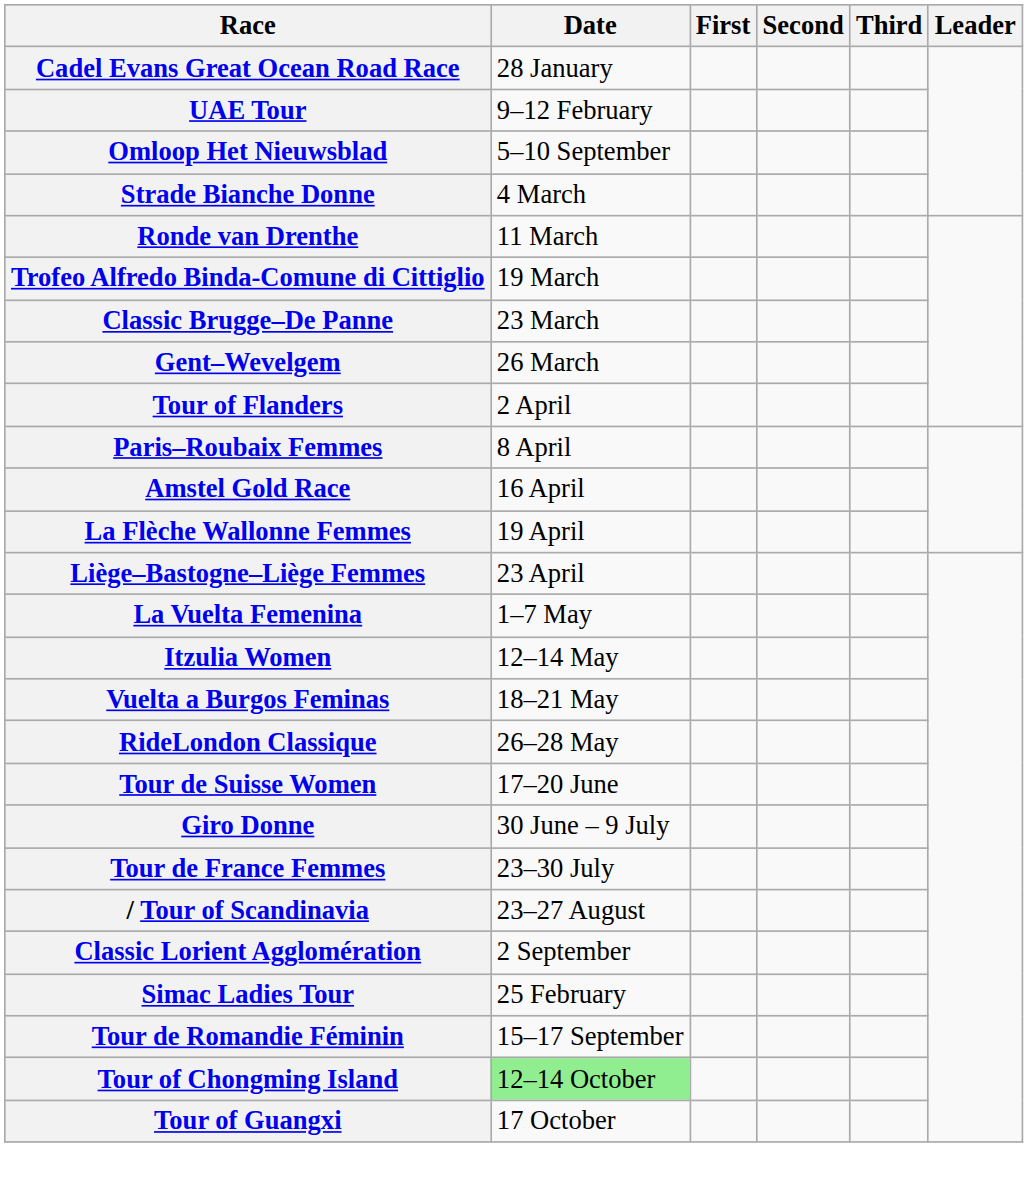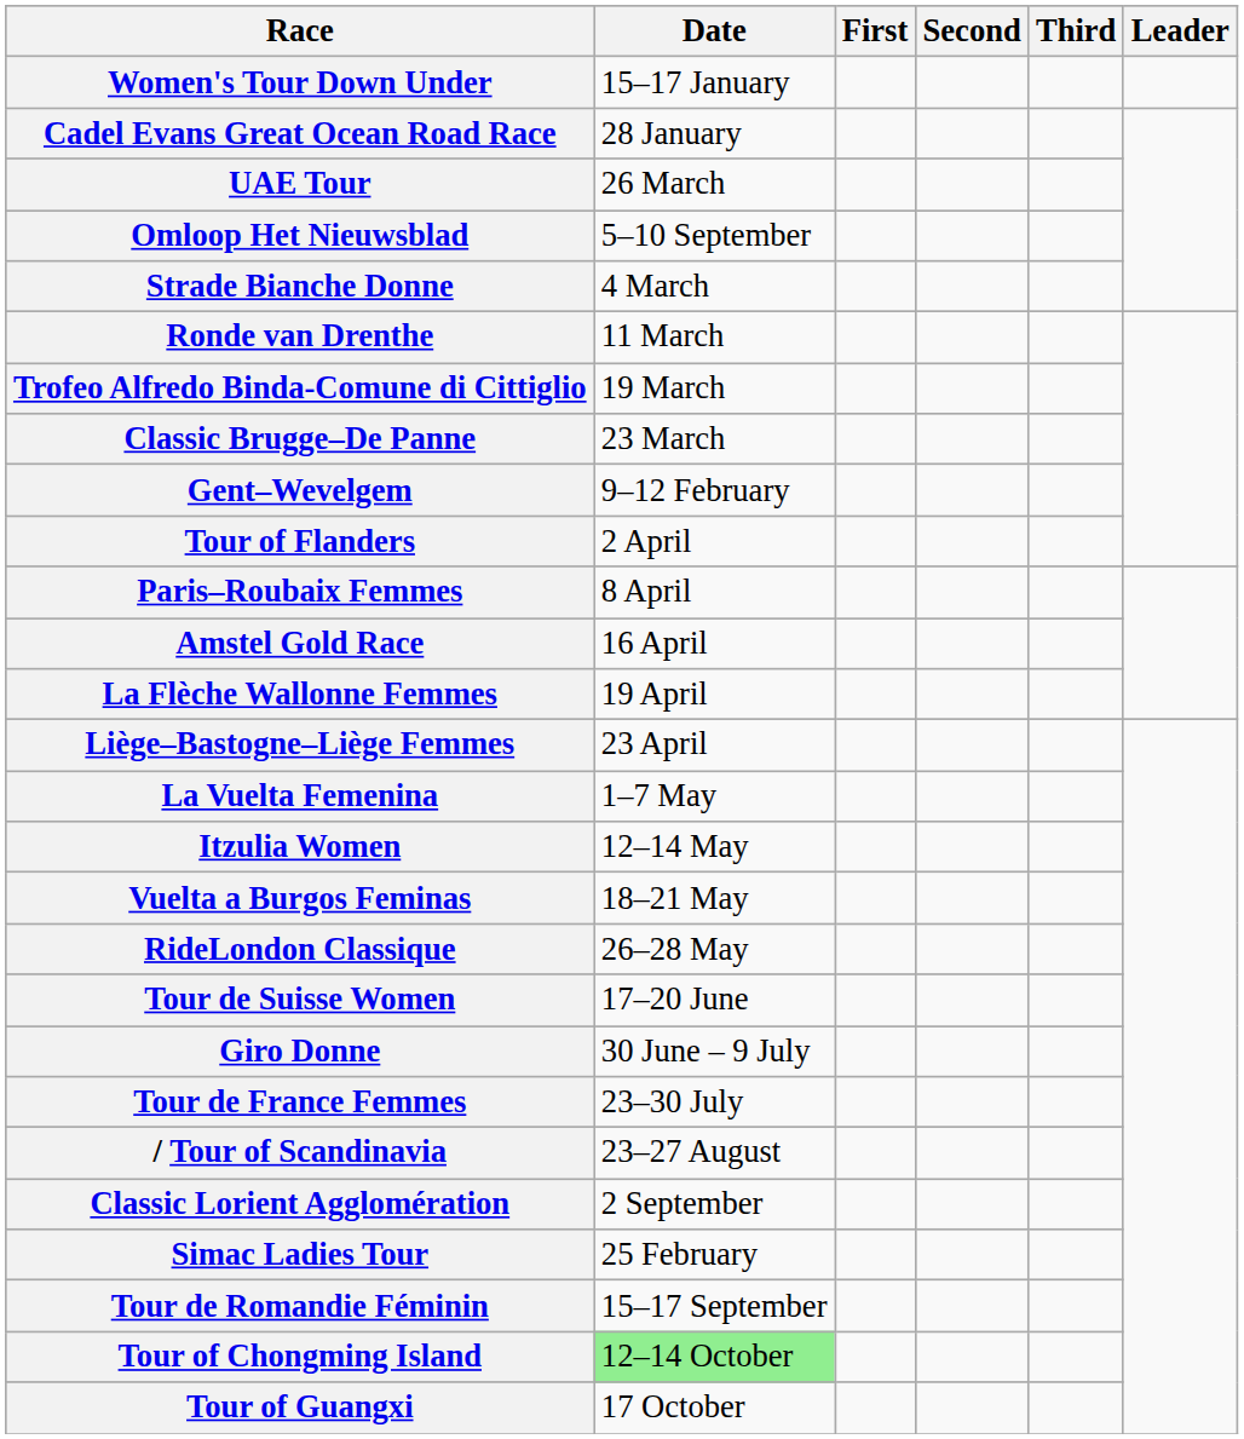+ row: Women's Tour Down Under | 15–17 January
UAE Tour | Date: 9–12 February -> 26 March
Gent–Wevelgem | Date: 26 March -> 9–12 February
